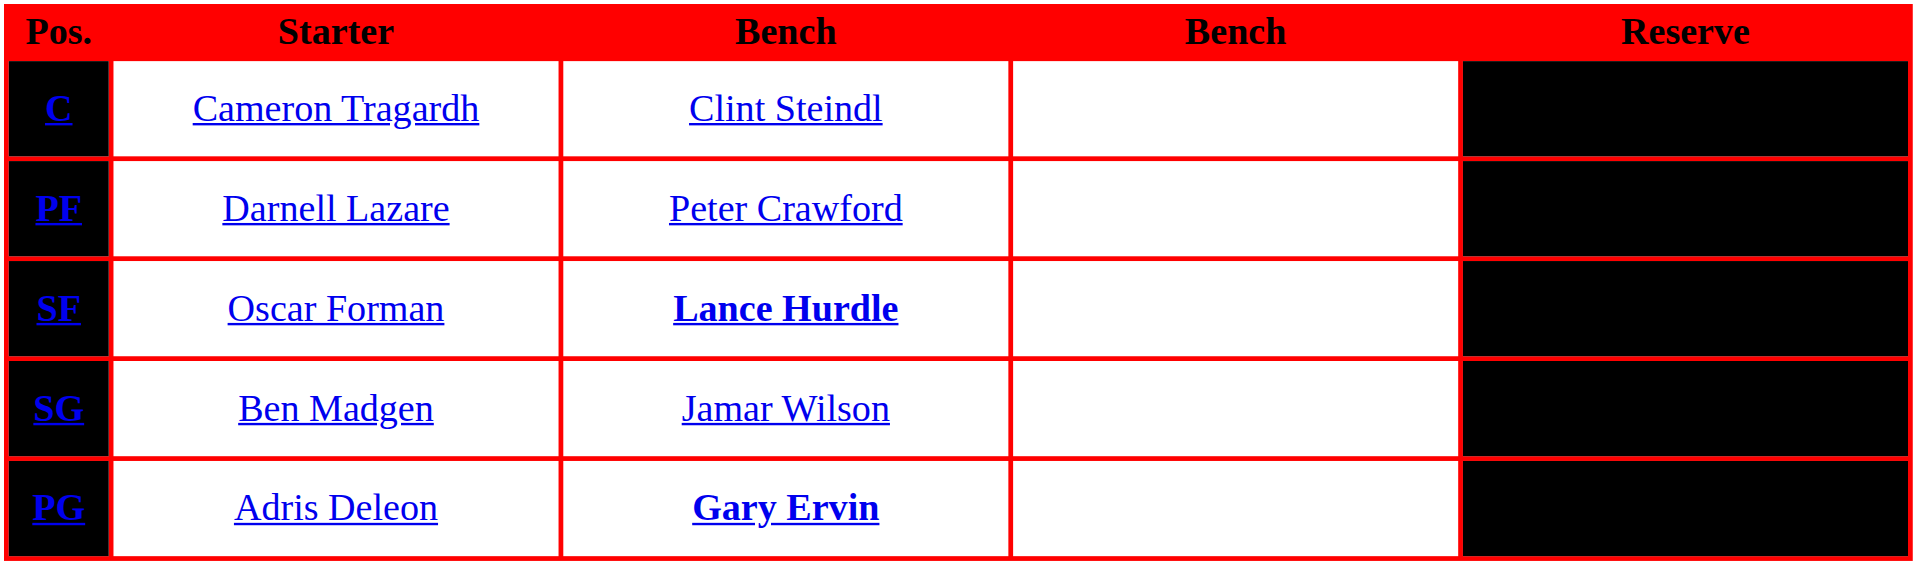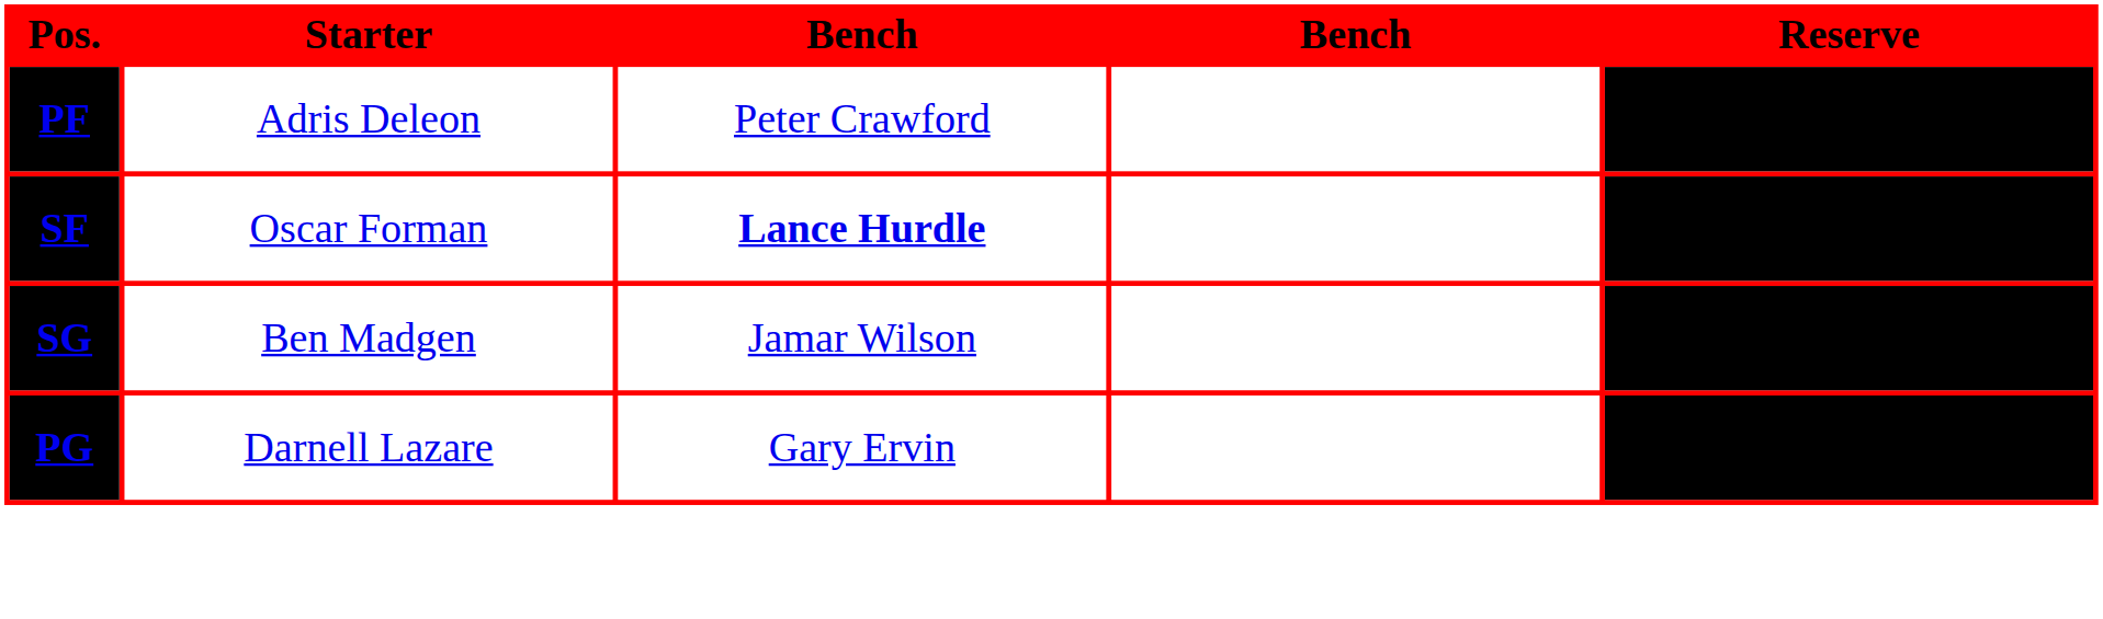- row: C | Cameron Tragardh | Clint Steindl
PF | Starter: Darnell Lazare -> Adris Deleon
PG | Starter: Adris Deleon -> Darnell Lazare
PG | column 3: bold -> normal
